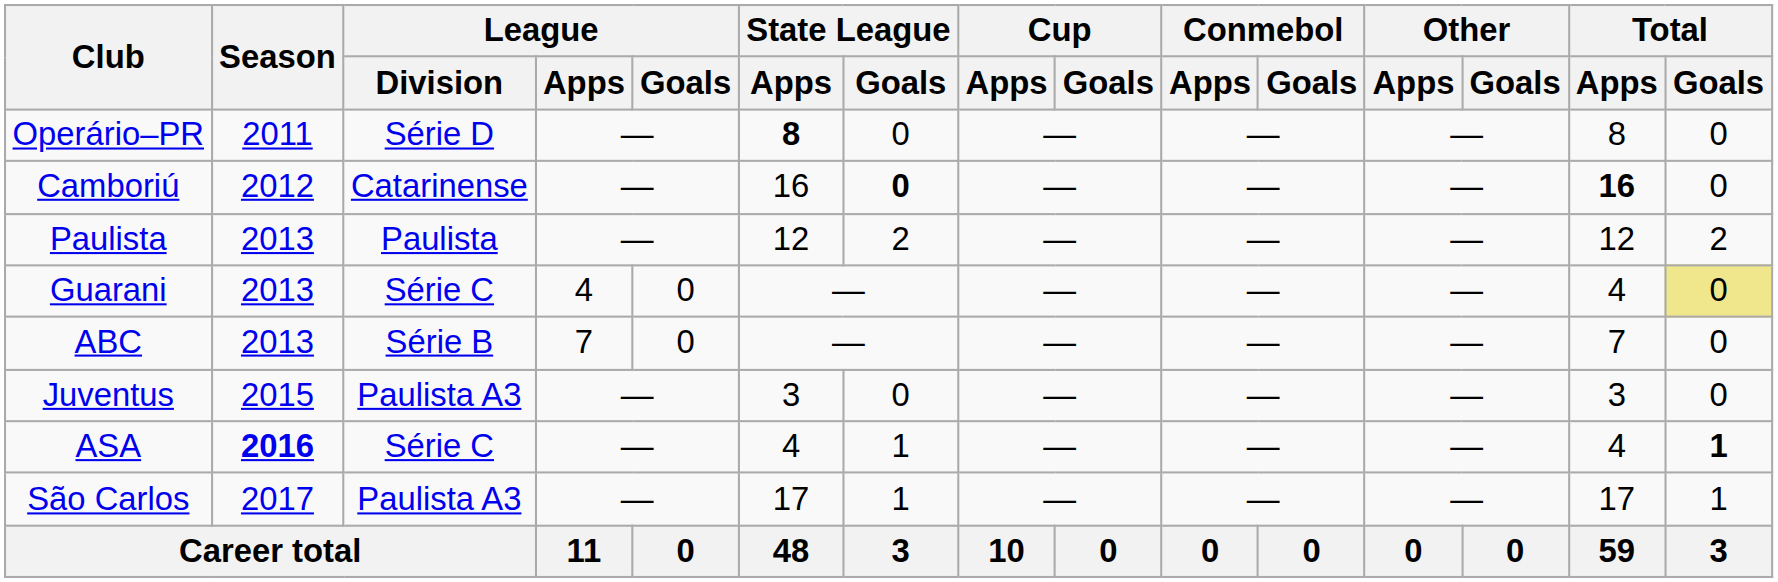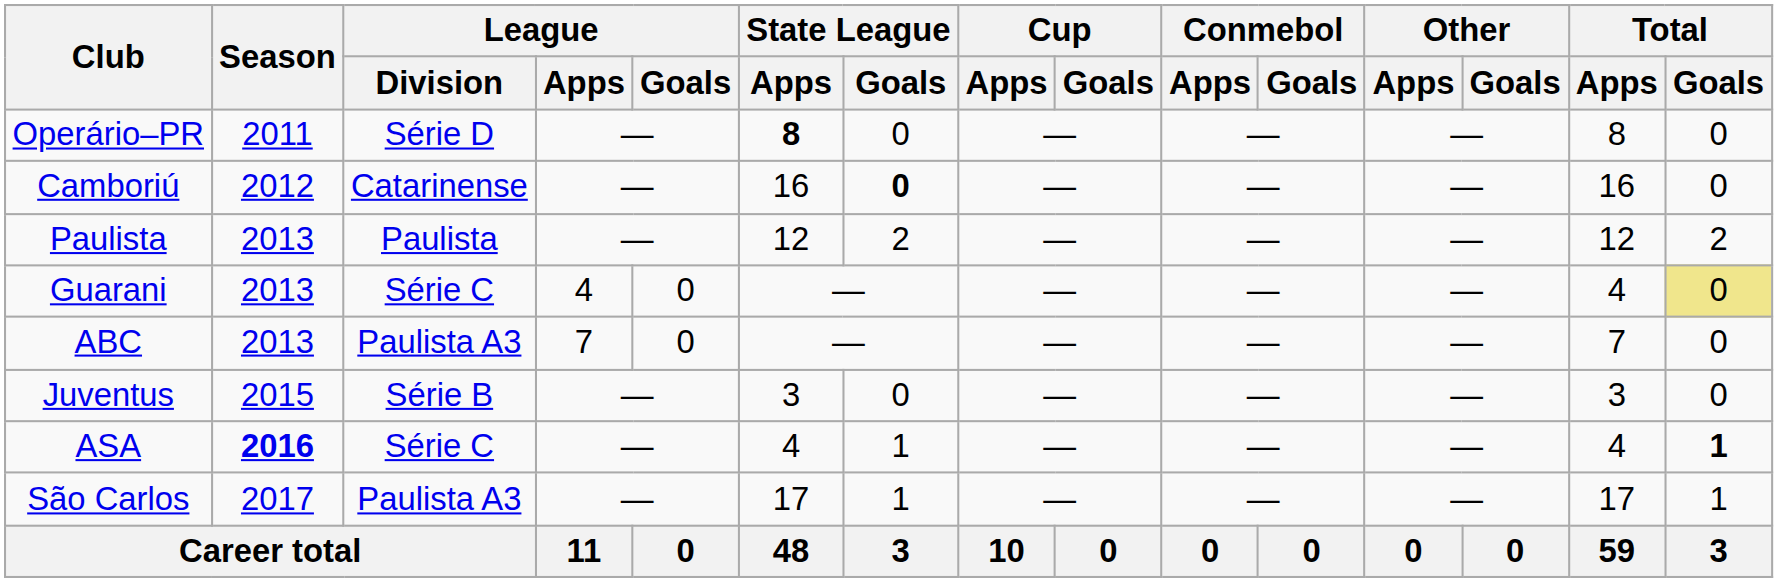Camboriú | Total / Apps: bold -> normal
ABC | League / Division: Série B -> Paulista A3
Juventus | League / Division: Paulista A3 -> Série B
